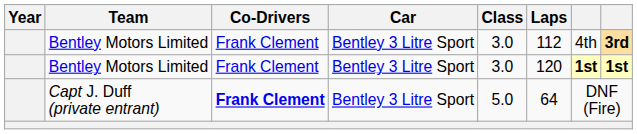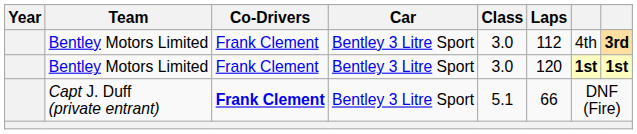Capt J. Duff (private entrant) | Class: 5.0 -> 5.1
Capt J. Duff (private entrant) | Laps: 64 -> 66
